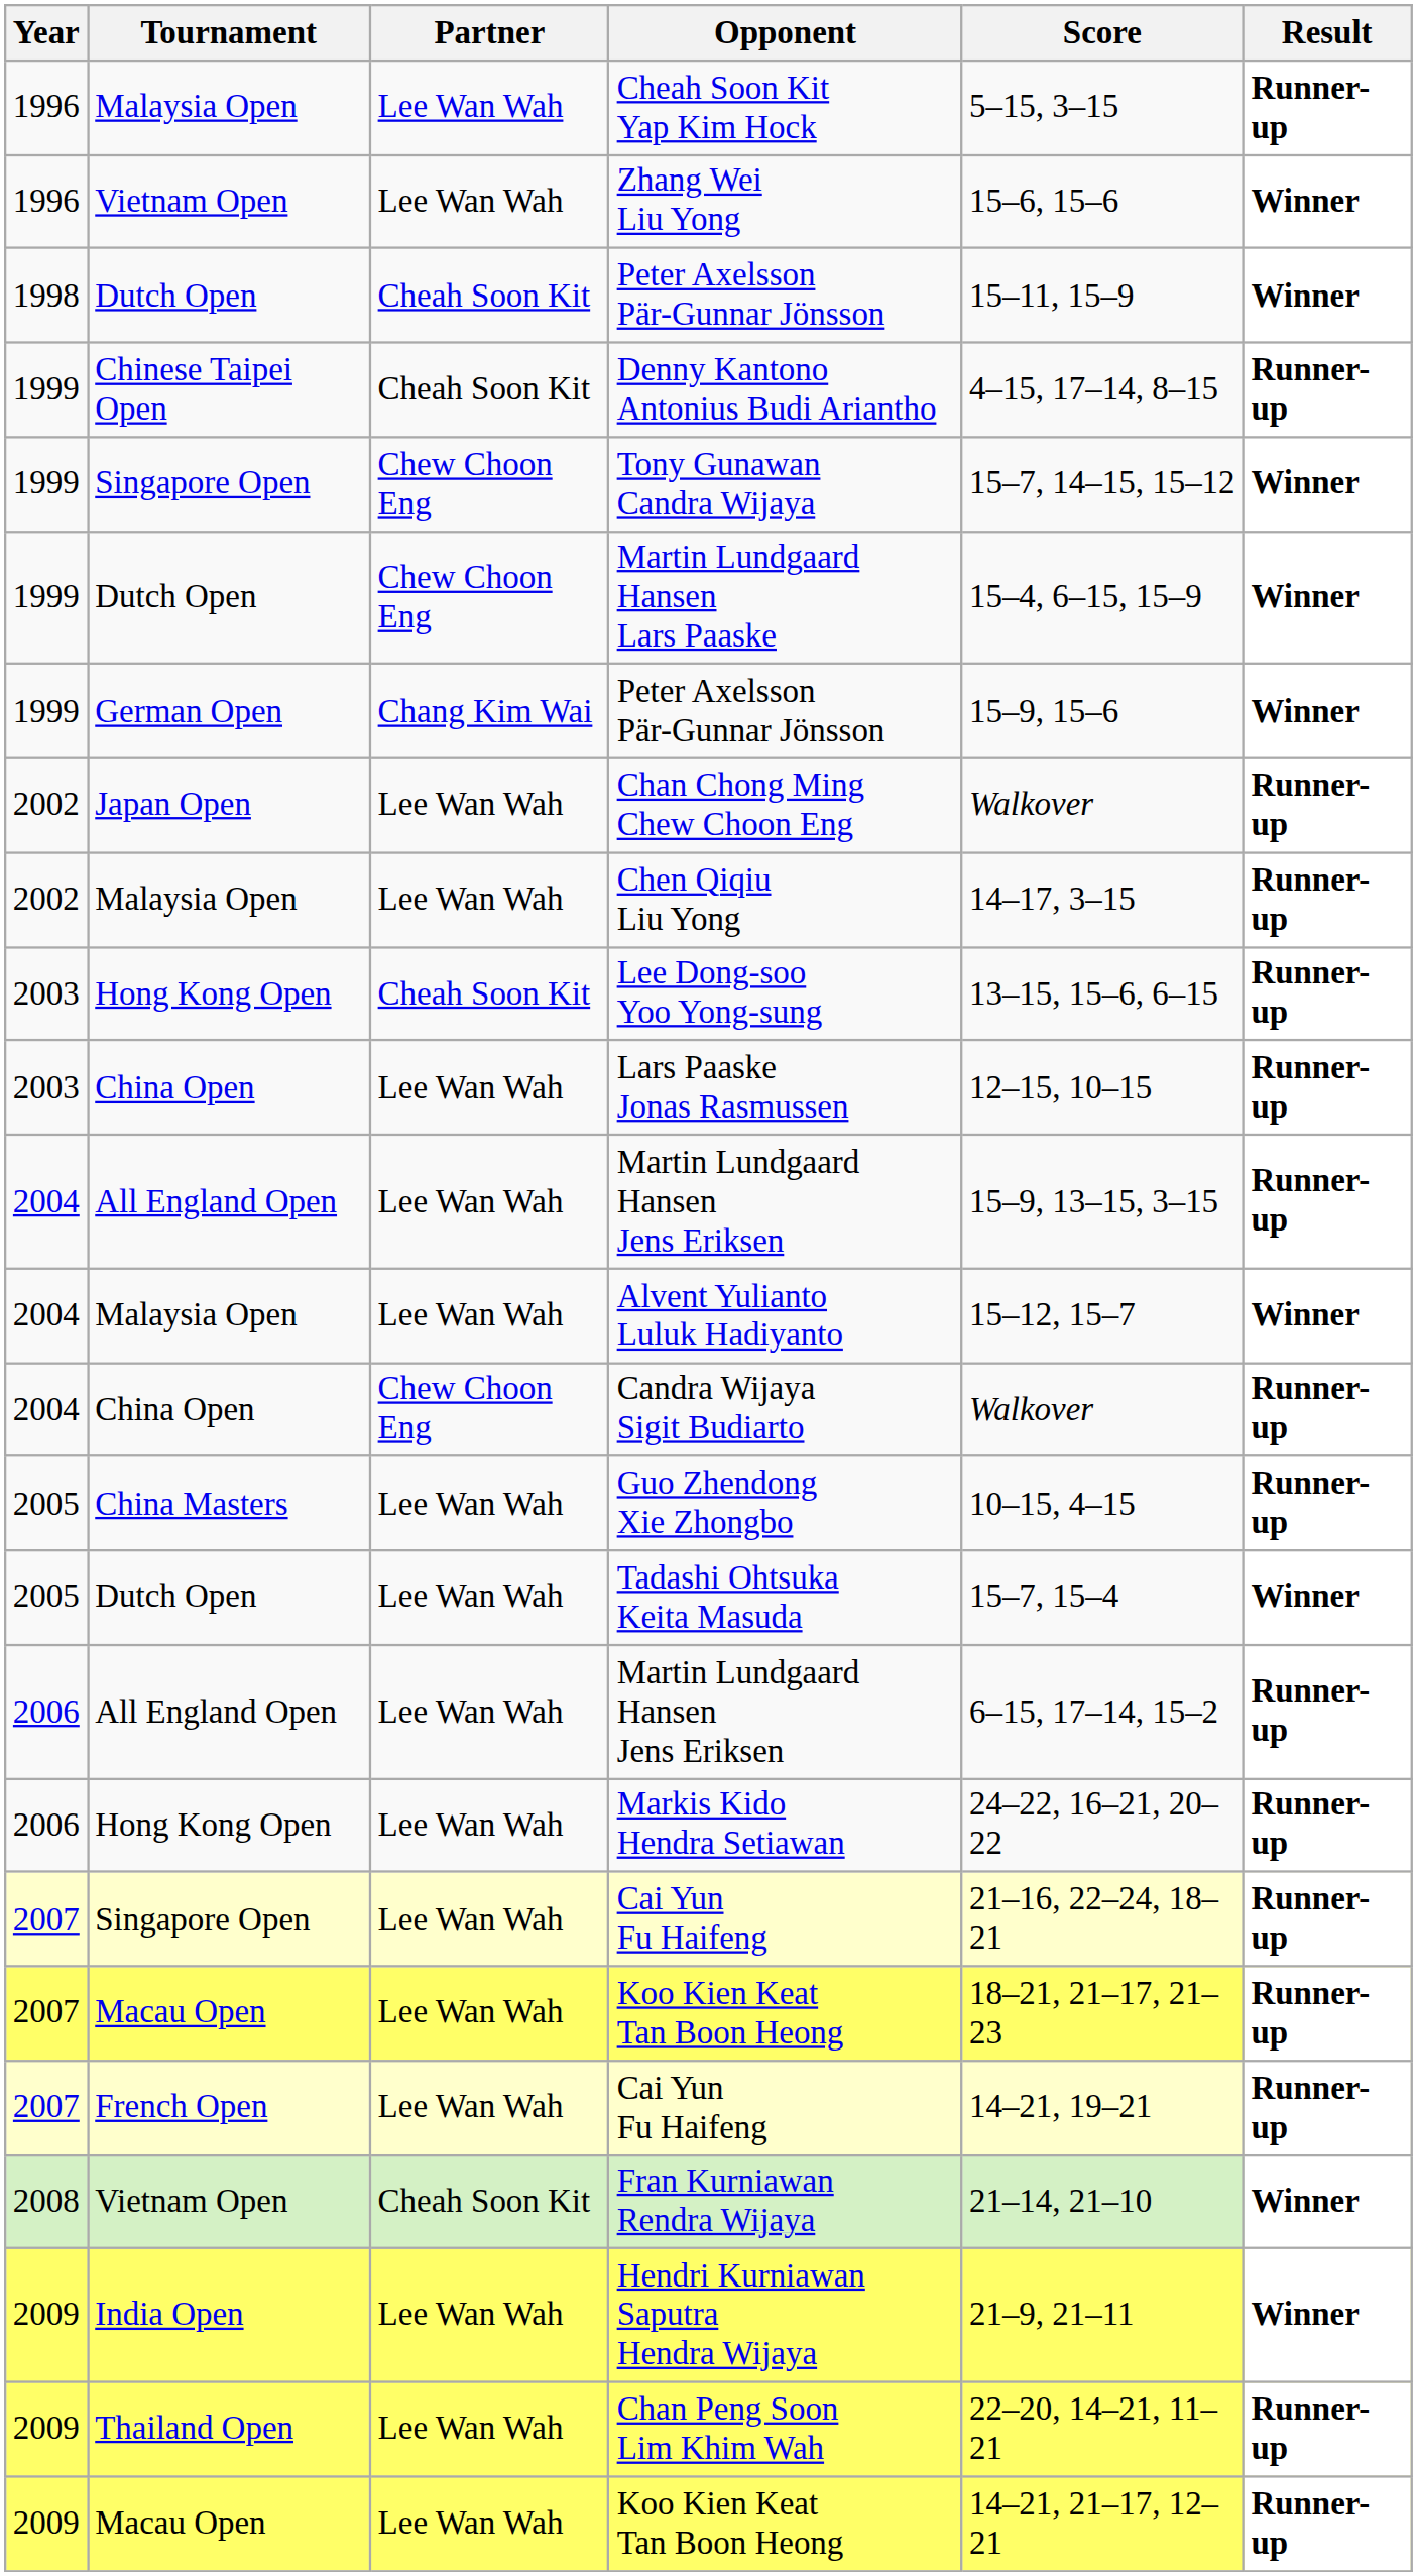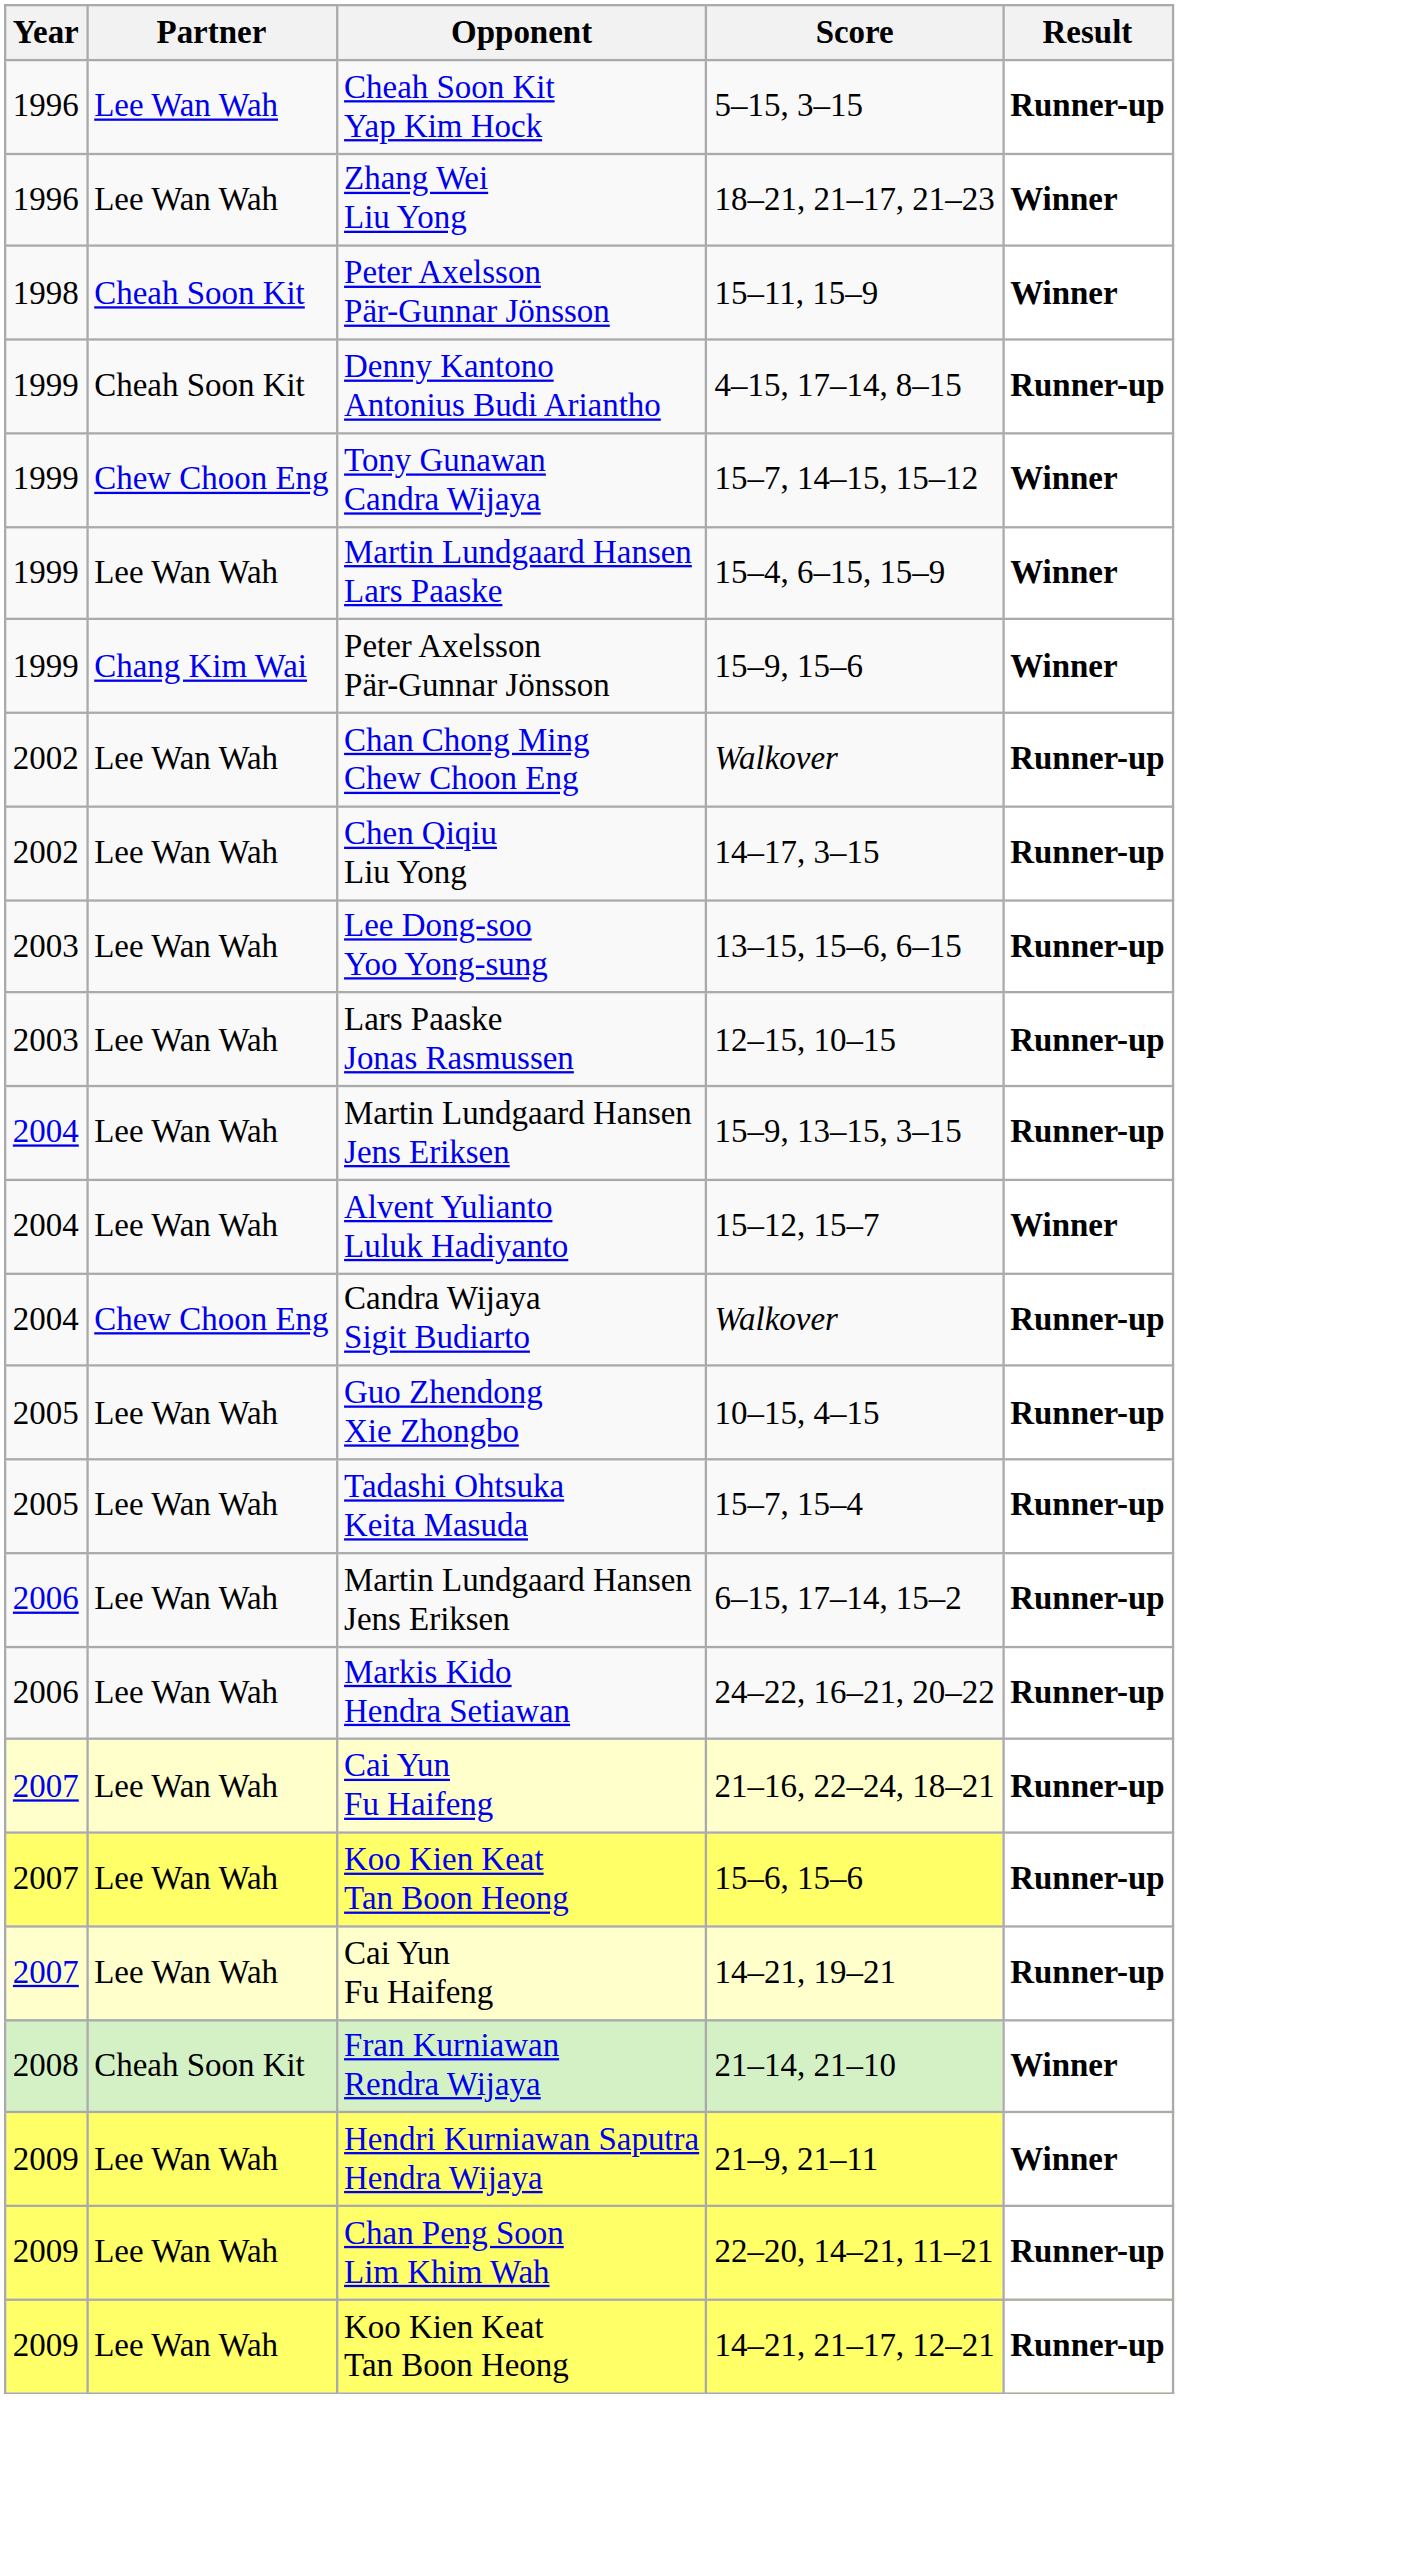- column: Tournament | Malaysia Open | Vietnam Open | Dutch Open | Chinese Taipei Open | Singapore Open | Dutch Open | German Open | Japan Open | Malaysia Open | Hong Kong Open | China Open | All England Open | Malaysia Open | China Open | China Masters | Dutch Open | All England Open | Hong Kong Open | Singapore Open | Macau Open | French Open | Vietnam Open | India Open | Thailand Open | Macau Open
Zhang Wei Liu Yong | Score: 15–6, 15–6 -> 18–21, 21–17, 21–23
Martin Lundgaard Hansen Lars Paaske | Partner: Chew Choon Eng -> Lee Wan Wah
Lee Dong-soo Yoo Yong-sung | Partner: Cheah Soon Kit -> Lee Wan Wah
Tadashi Ohtsuka Keita Masuda | Result: Winner -> Runner-up
2007 / Koo Kien Keat Tan Boon Heong | Score: 18–21, 21–17, 21–23 -> 15–6, 15–6
